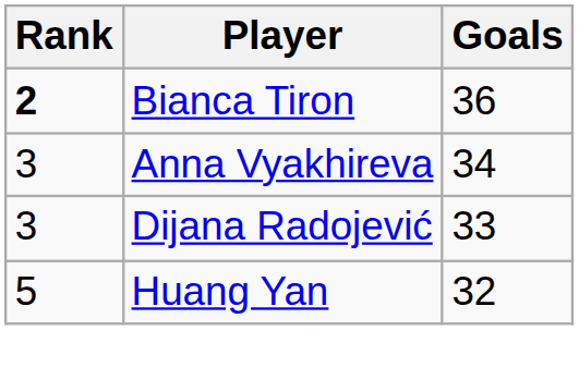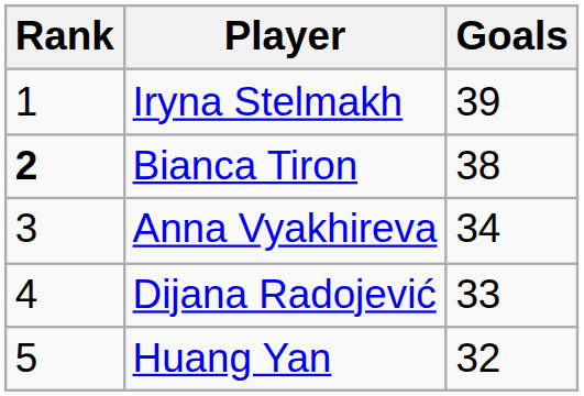+ row: 1 | Iryna Stelmakh | 39
Bianca Tiron | Goals: 36 -> 38
Dijana Radojević | Rank: 3 -> 4
